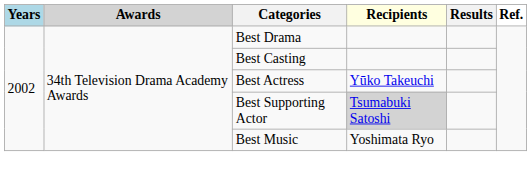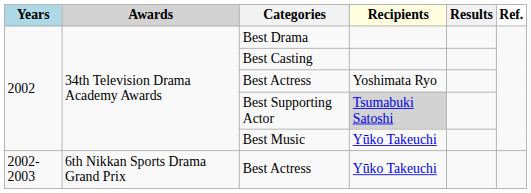2002 / Best Actress | Recipients: Yūko Takeuchi -> Yoshimata Ryo
Best Music | Recipients: Yoshimata Ryo -> Yūko Takeuchi
+ row: 2002-2003 | 6th Nikkan Sports Drama Grand Prix | Best Actress | Yūko Takeuchi
